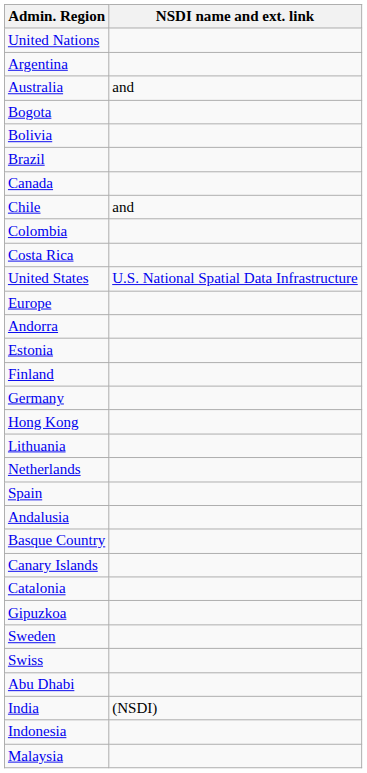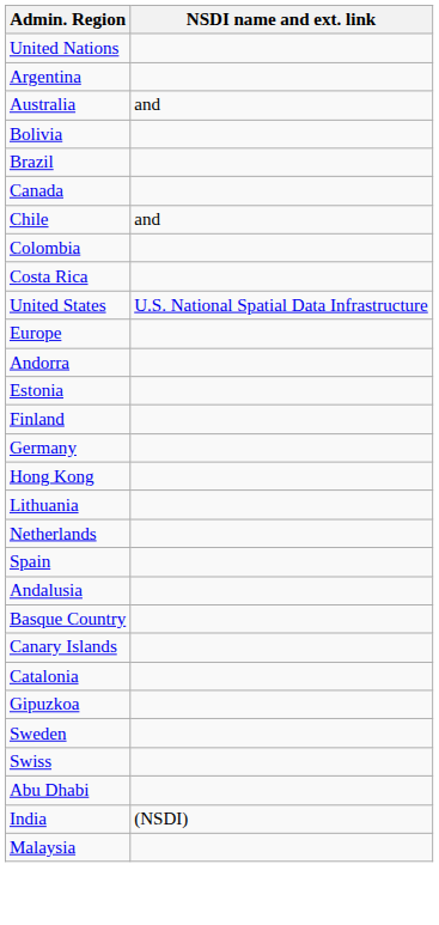- row: Bogota
- row: Indonesia
